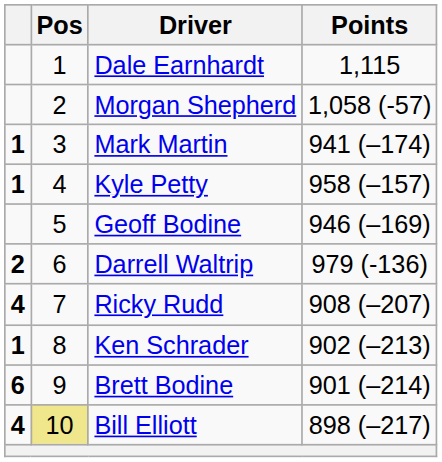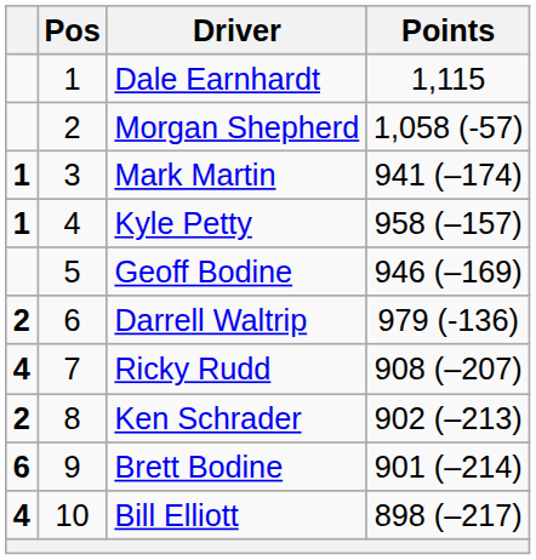Ken Schrader | column 1: 1 -> 2
Bill Elliott | Pos: khaki background -> no background
